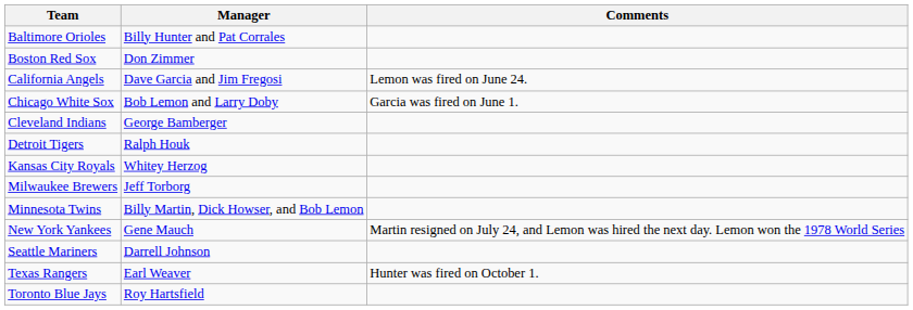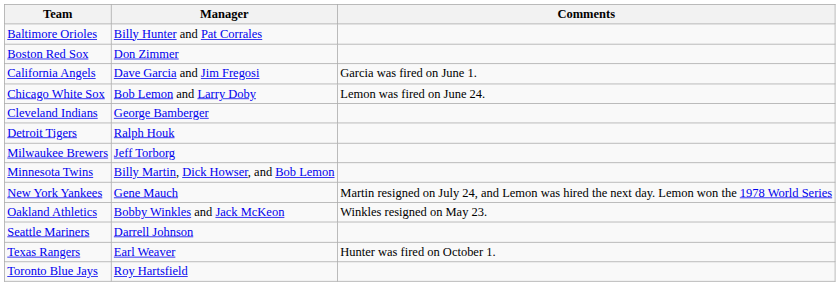California Angels | Comments: Lemon was fired on June 24. -> Garcia was fired on June 1.
Chicago White Sox | Comments: Garcia was fired on June 1. -> Lemon was fired on June 24.
- row: Kansas City Royals | Whitey Herzog
+ row: Oakland Athletics | Bobby Winkles and Jack McKeon | Winkles resigned on May 23.
